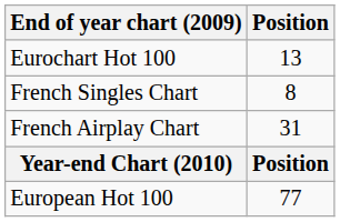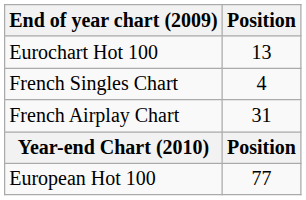French Singles Chart | Position: 8 -> 4
